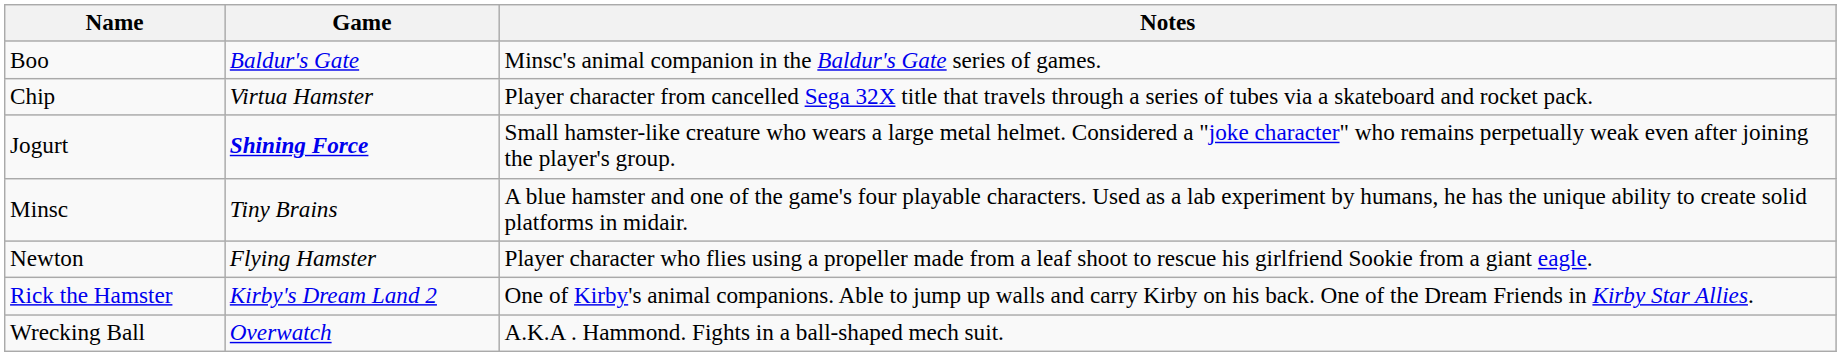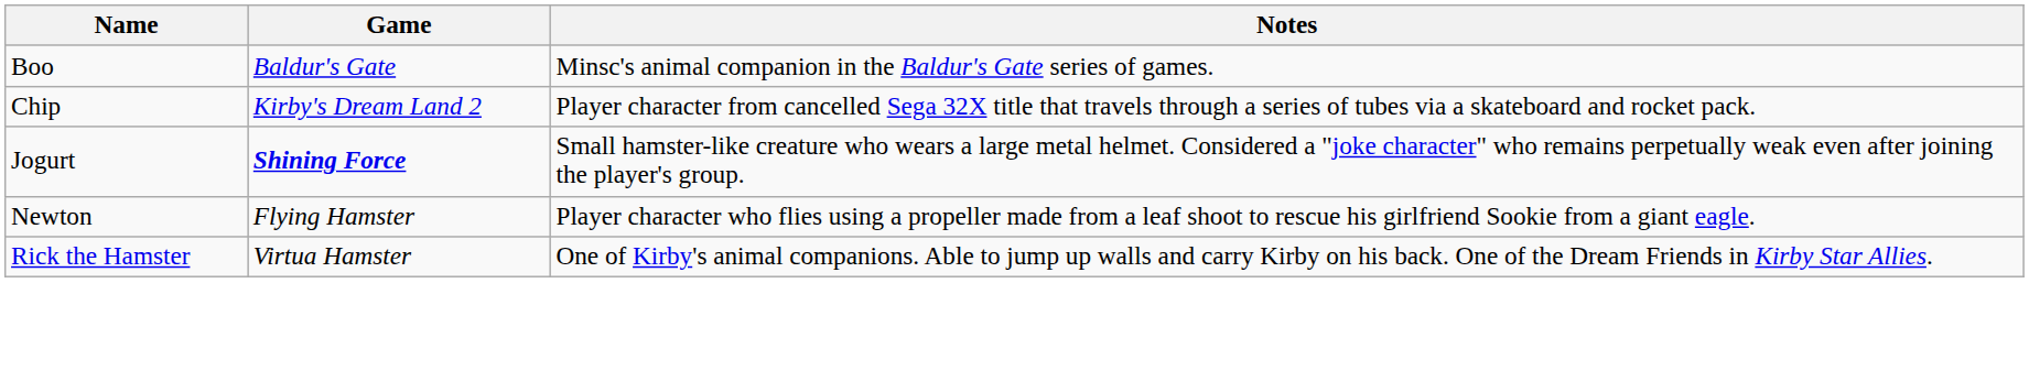Chip | Game: Virtua Hamster -> Kirby's Dream Land 2
- row: Minsc | Tiny Brains | A blue hamster and one of the game's four playable characters. Used as a lab experiment by humans, he has the unique ability to create solid platforms in midair.
Rick the Hamster | Game: Kirby's Dream Land 2 -> Virtua Hamster
- row: Wrecking Ball | Overwatch | A.K.A . Hammond. Fights in a ball-shaped mech suit.
